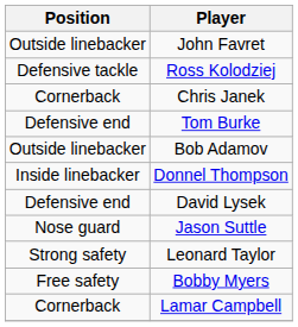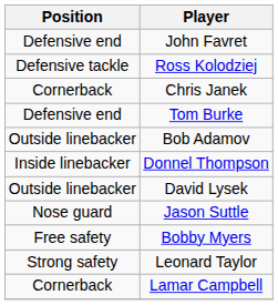John Favret | Position: Outside linebacker -> Defensive end
David Lysek | Position: Defensive end -> Outside linebacker
rows swapped: Bobby Myers <-> Leonard Taylor
